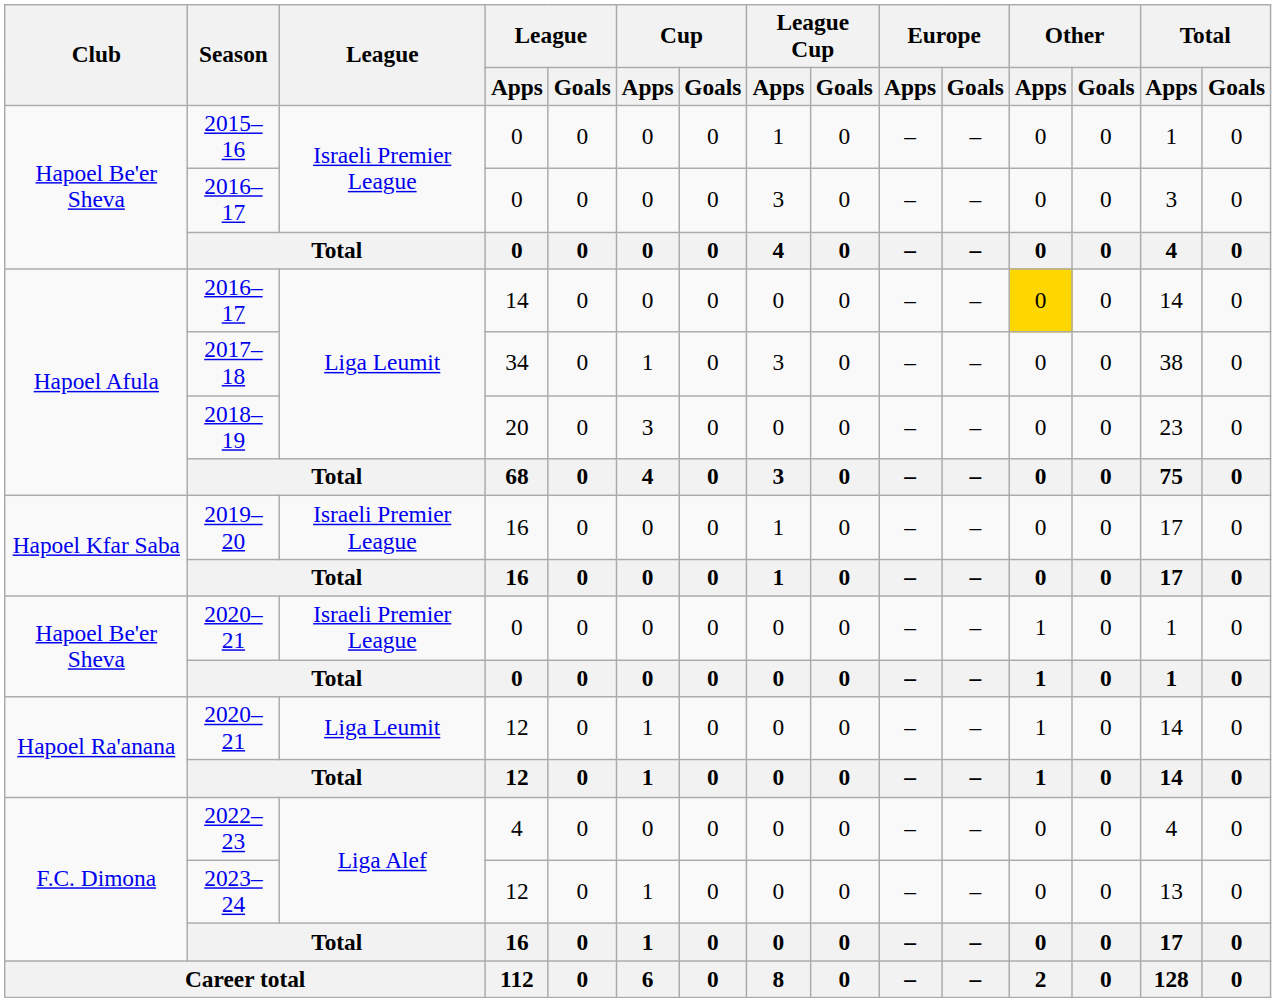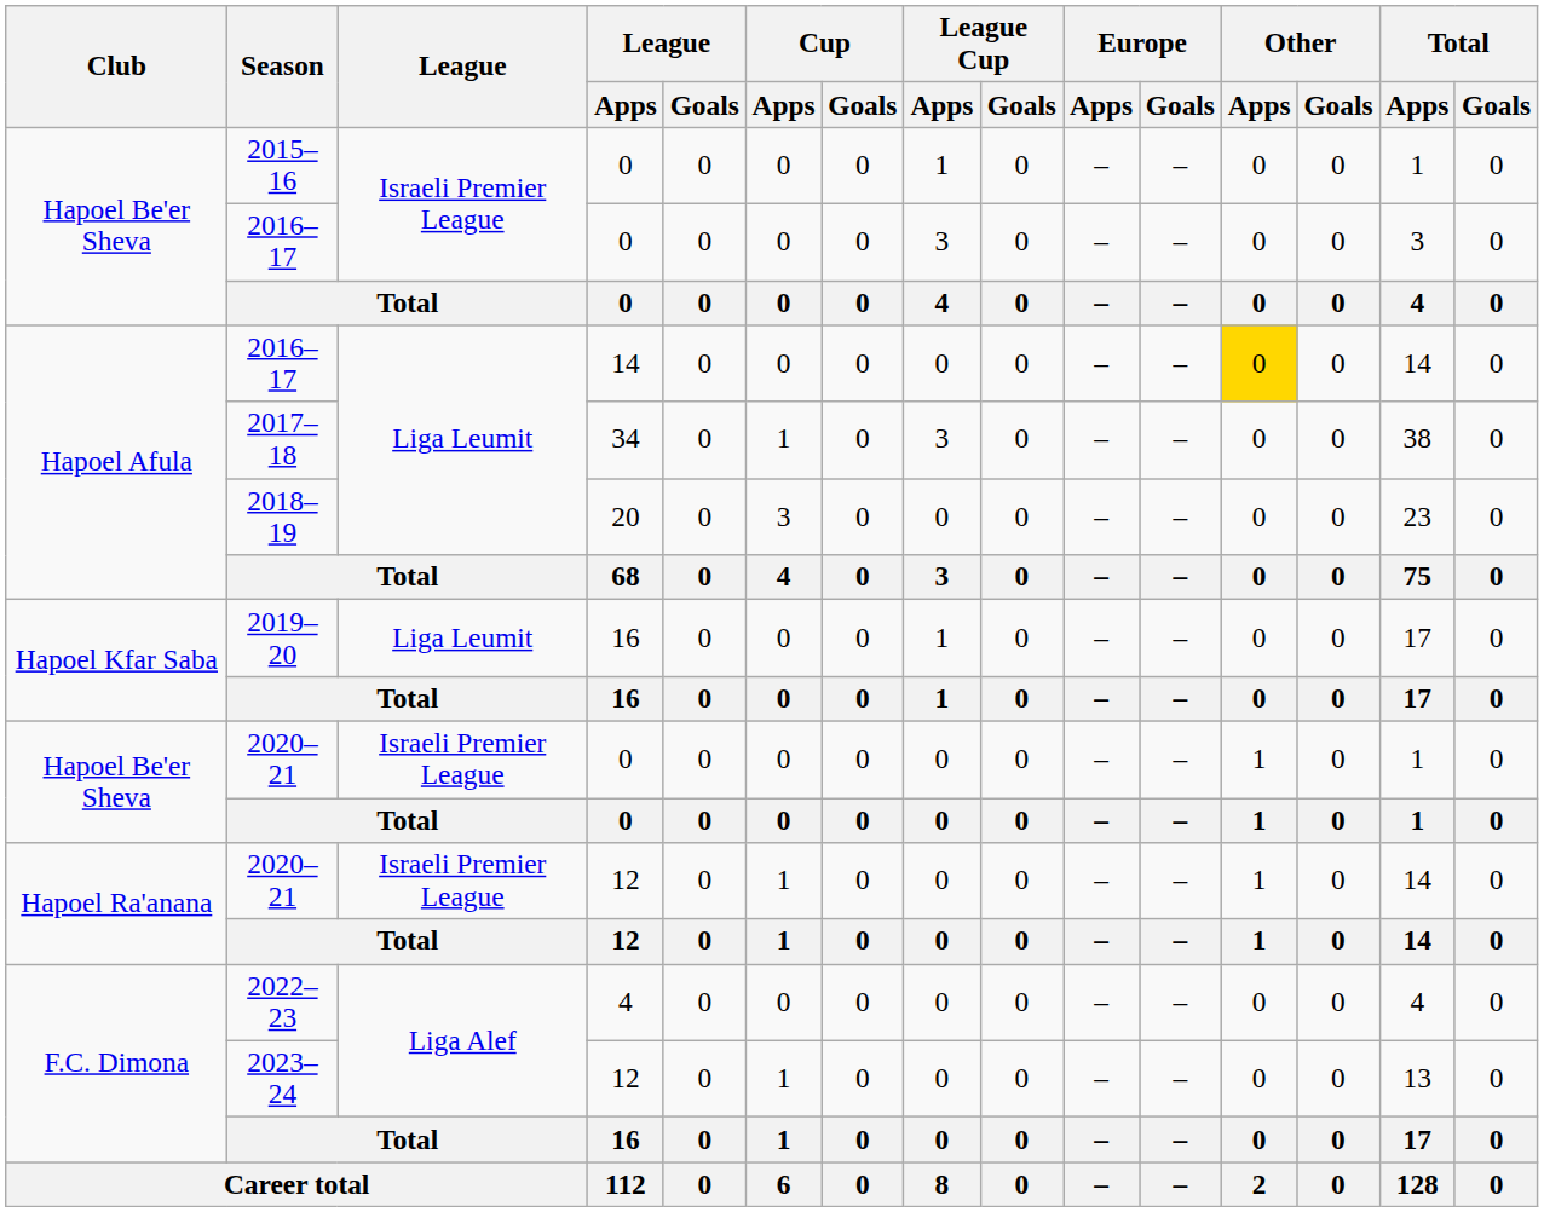2019–20 | League: Israeli Premier League -> Liga Leumit
2020–21 / 12 | League: Liga Leumit -> Israeli Premier League
